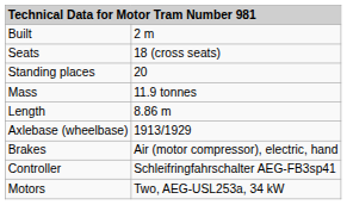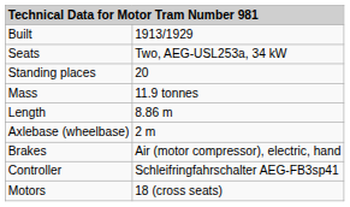Built | column 2: 2 m -> 1913/1929
Seats | column 2: 18 (cross seats) -> Two, AEG-USL253a, 34 kW
Axlebase (wheelbase) | column 2: 1913/1929 -> 2 m
Motors | column 2: Two, AEG-USL253a, 34 kW -> 18 (cross seats)
